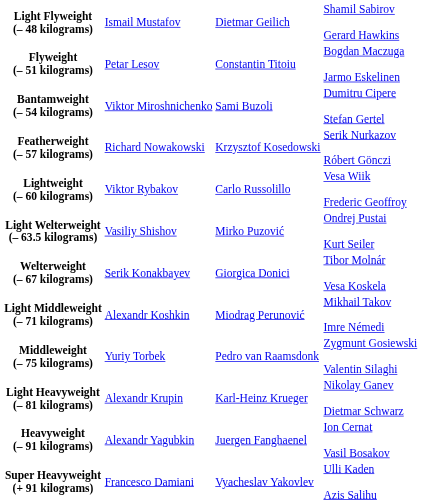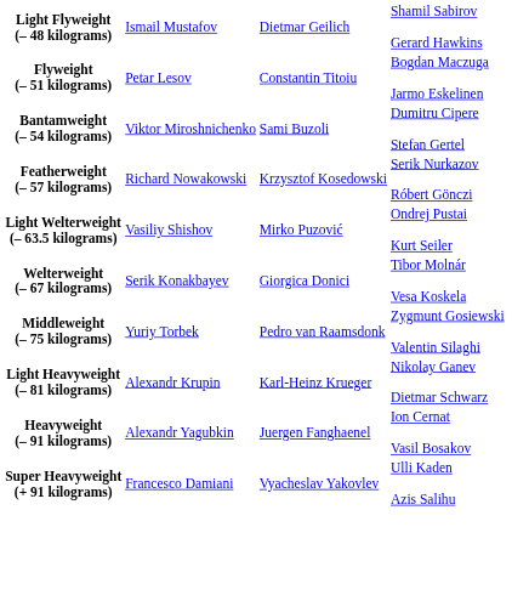- row: Lightweight (– 60 kilograms) | Viktor Rybakov | Carlo Russolillo | Vesa Wiik Frederic Geoffroy
- row: Light Middleweight (– 71 kilograms) | Alexandr Koshkin | Miodrag Perunović | Mikhail Takov Imre Némedi
